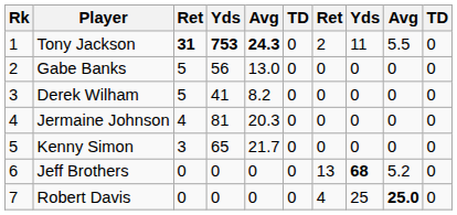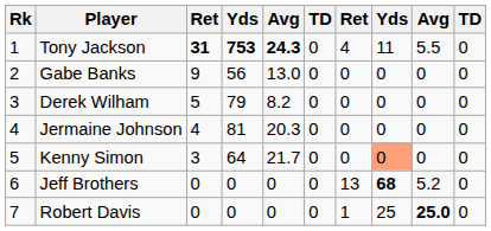Tony Jackson | column 7: 2 -> 4
Gabe Banks | column 3: 5 -> 9
Derek Wilham | column 4: 41 -> 79
Kenny Simon | column 4: 65 -> 64
Kenny Simon | column 8: no background -> lightsalmon background
Robert Davis | column 7: 4 -> 1
